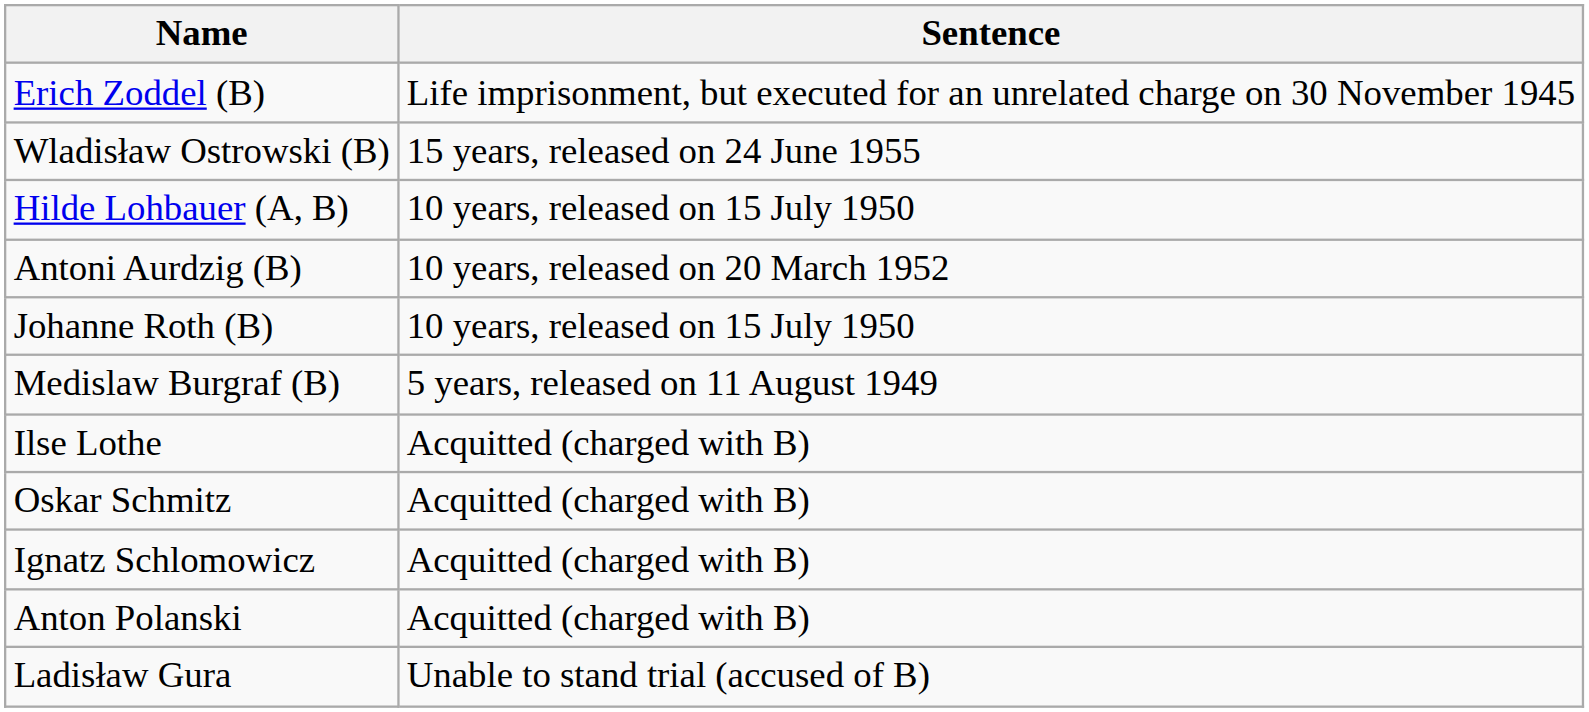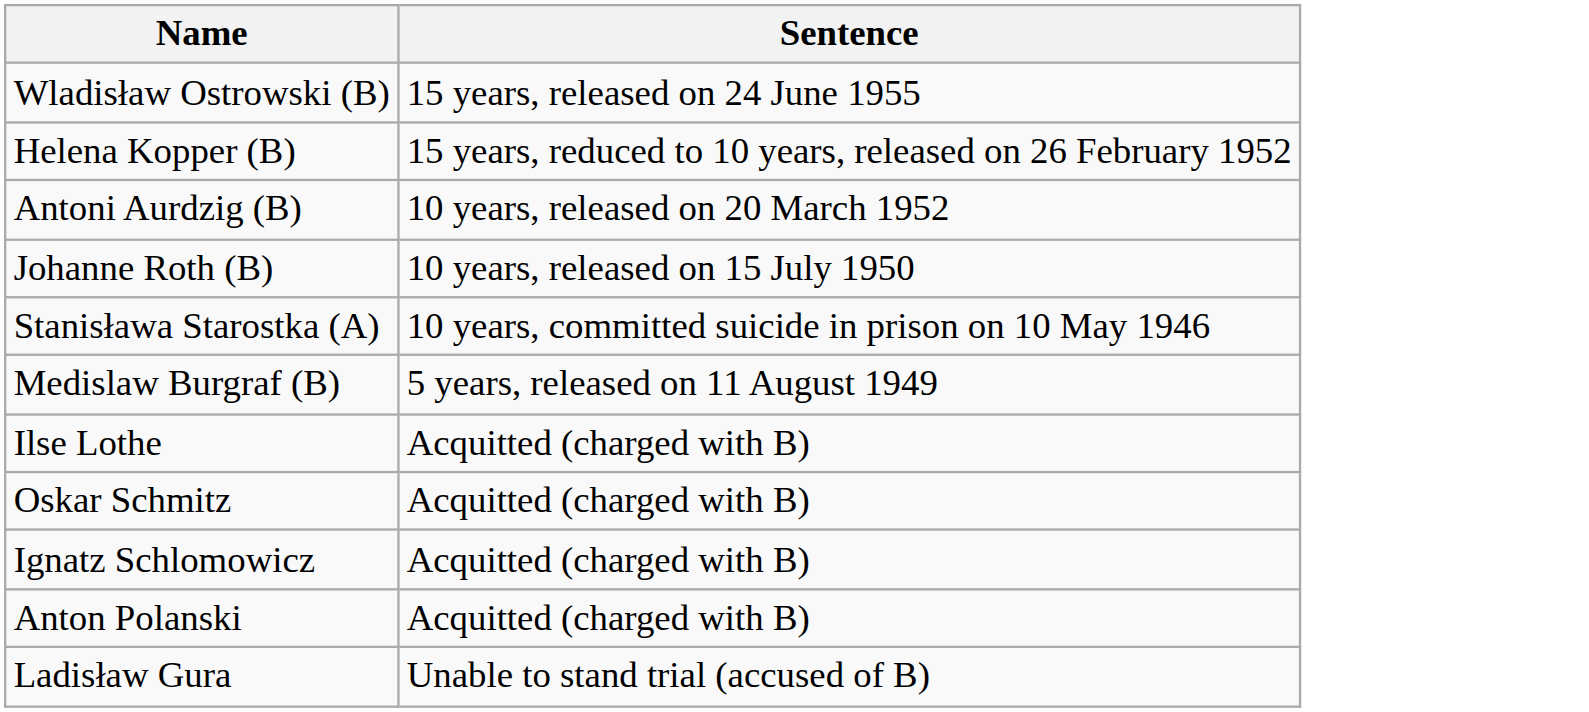- row: Erich Zoddel (B) | Life imprisonment, but executed for an unrelated charge on 30 November 1945
+ row: Helena Kopper (B) | 15 years, reduced to 10 years, released on 26 February 1952
- row: Hilde Lohbauer (A, B) | 10 years, released on 15 July 1950
+ row: Stanisława Starostka (A) | 10 years, committed suicide in prison on 10 May 1946
